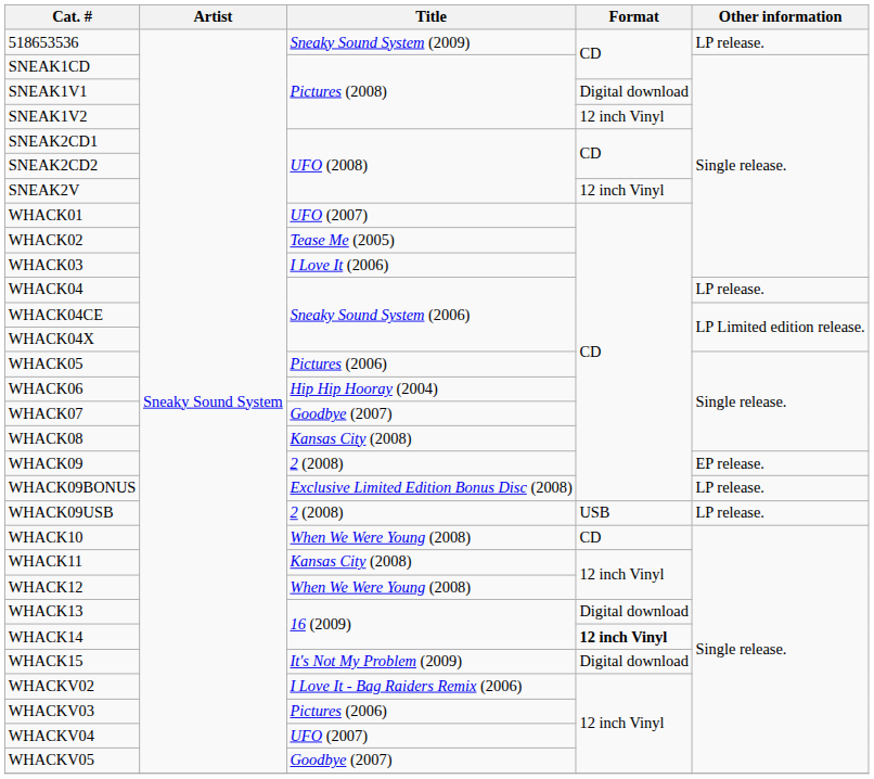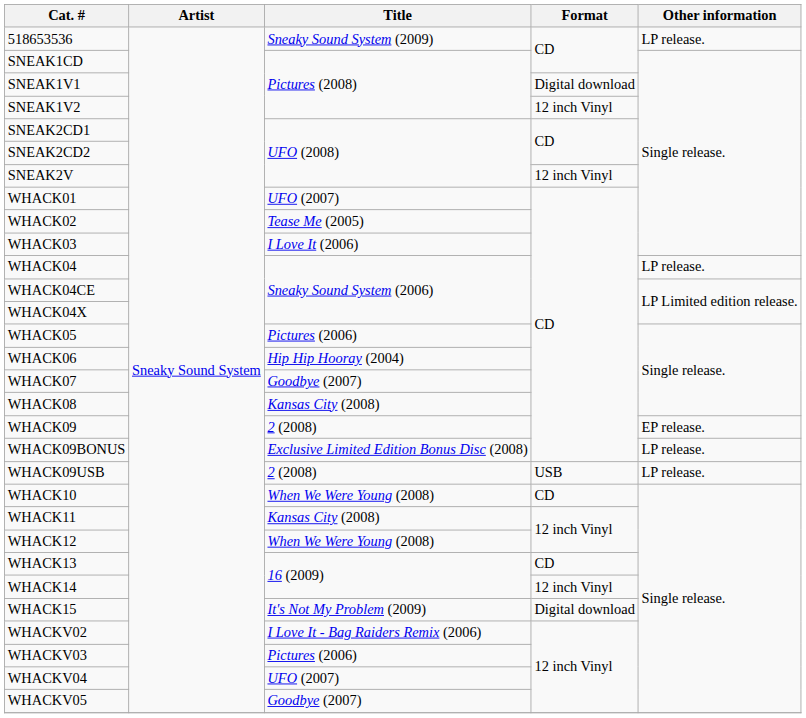WHACK13 | Format: Digital download -> CD
WHACK14 | Format: bold -> normal
